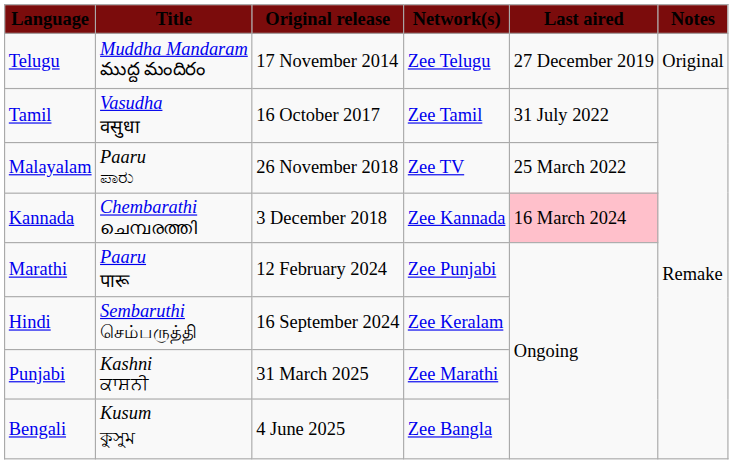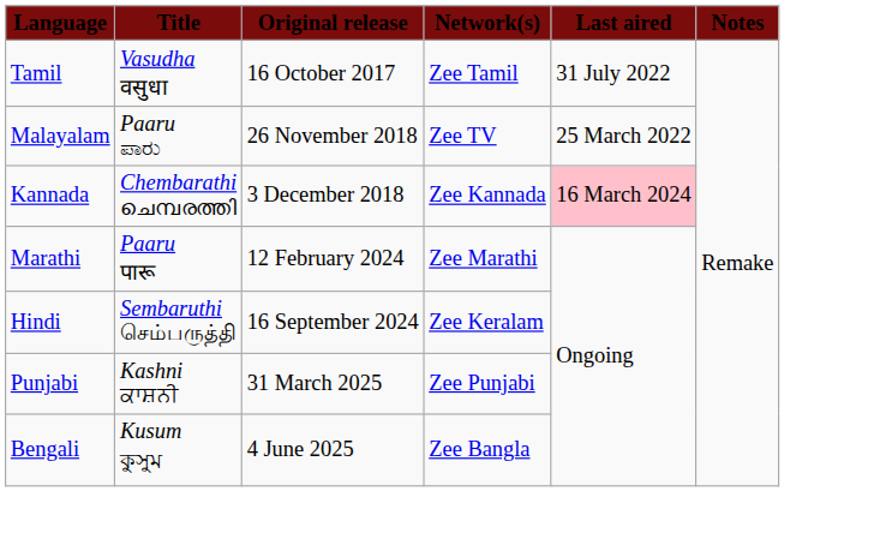- row: Telugu | Muddha Mandaram ముద్ద మందిరం | 17 November 2014 | Zee Telugu | 27 December 2019 | Original
Marathi | Network(s): Zee Punjabi -> Zee Marathi
Punjabi | Network(s): Zee Marathi -> Zee Punjabi
